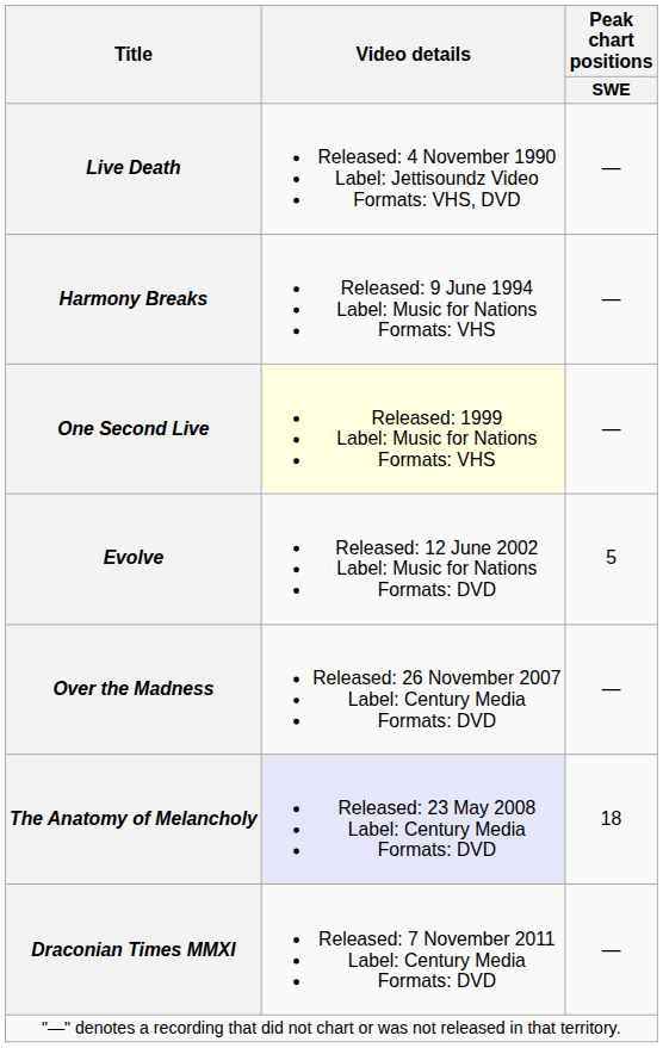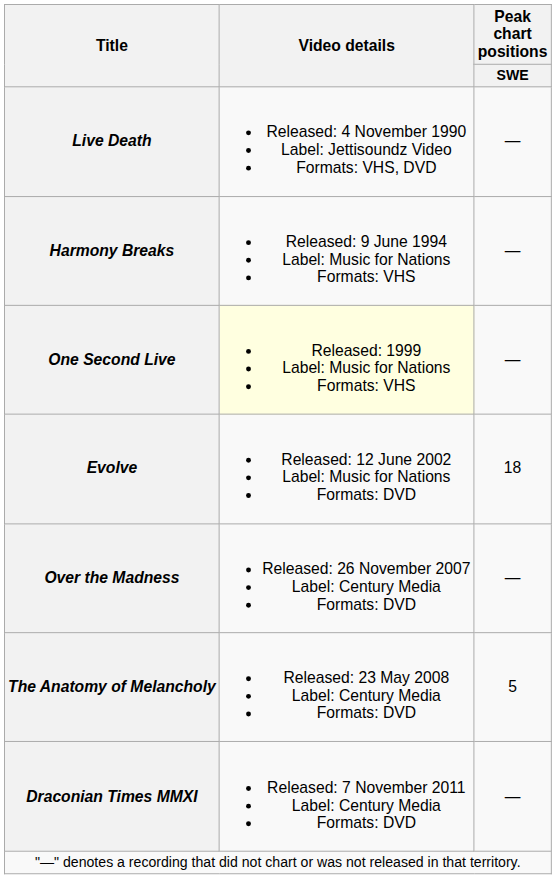Evolve | Peak chart positions / SWE: 5 -> 18
The Anatomy of Melancholy | Video details: lavender background -> no background
The Anatomy of Melancholy | Peak chart positions / SWE: 18 -> 5
